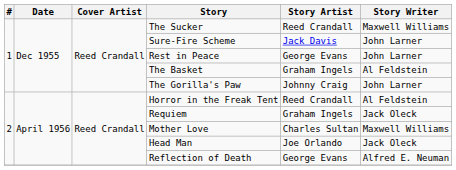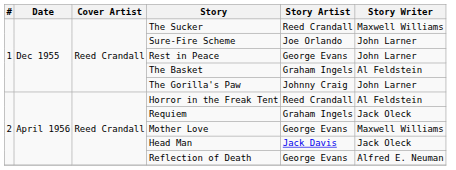Sure-Fire Scheme | Story Artist: Jack Davis -> Joe Orlando
Mother Love | Story Artist: Charles Sultan -> George Evans
Head Man | Story Artist: Joe Orlando -> Jack Davis
